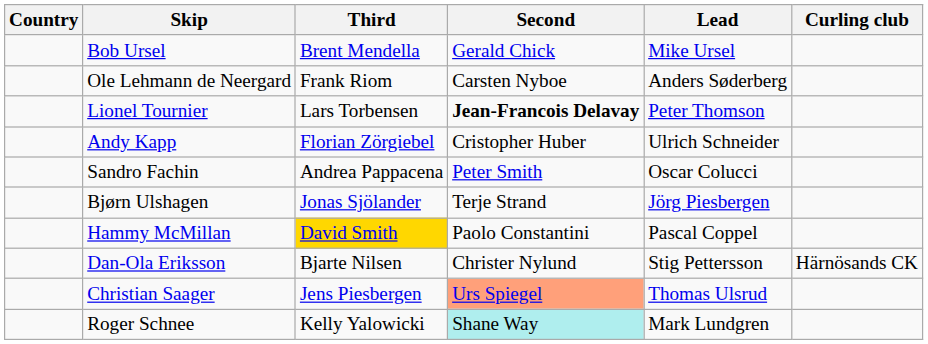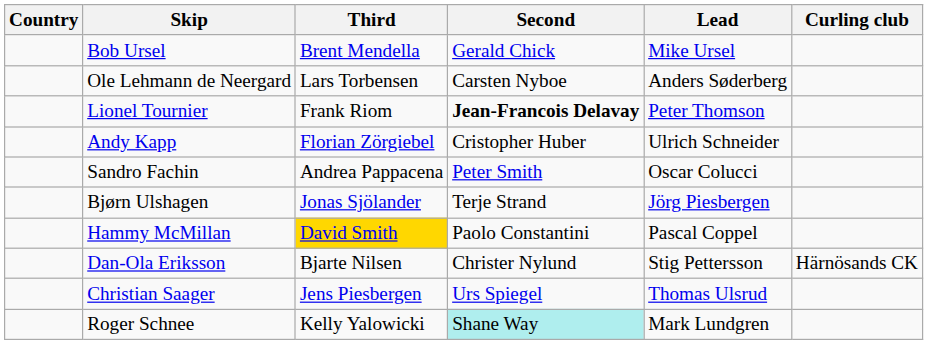Ole Lehmann de Neergard | Third: Frank Riom -> Lars Torbensen
Lionel Tournier | Third: Lars Torbensen -> Frank Riom
Christian Saager | Second: lightsalmon background -> no background
